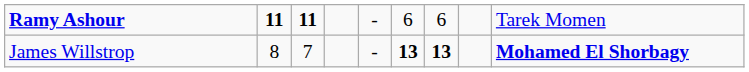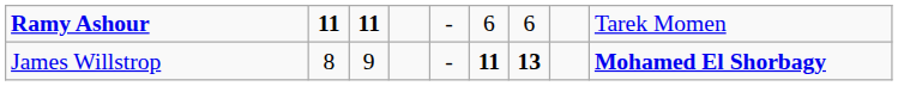James Willstrop | column 3: 7 -> 9
James Willstrop | column 6: 13 -> 11
